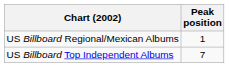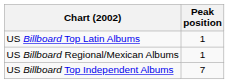+ row: US Billboard Top Latin Albums | 1
